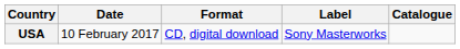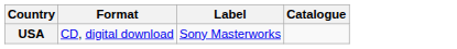- column: Date | 10 February 2017
